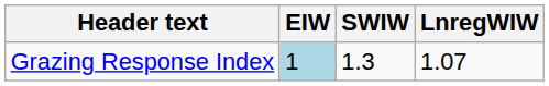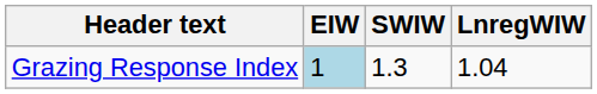Grazing Response Index | LnregWIW: 1.07 -> 1.04
